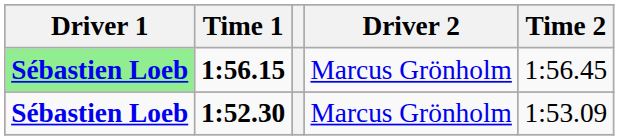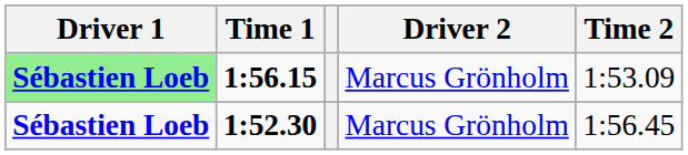1:56.15 | Time 2: 1:56.45 -> 1:53.09
1:52.30 | Time 2: 1:53.09 -> 1:56.45
